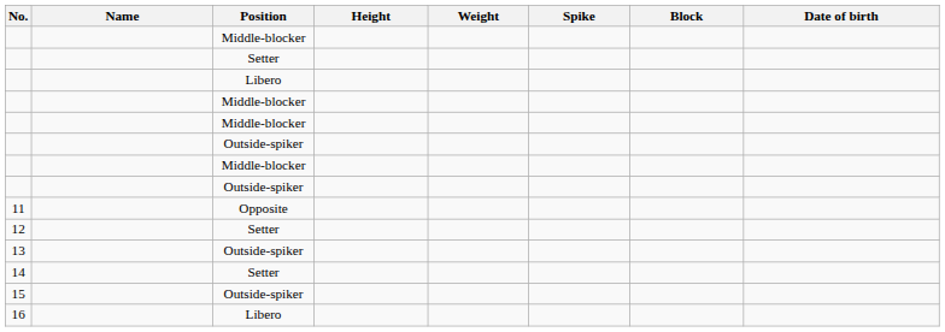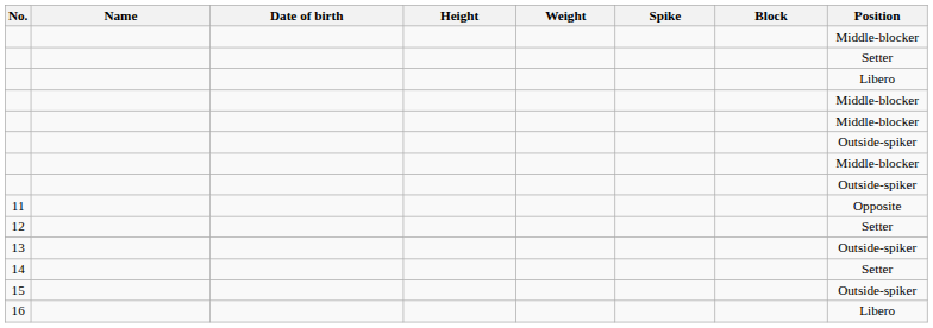columns swapped: Date of birth <-> Position
